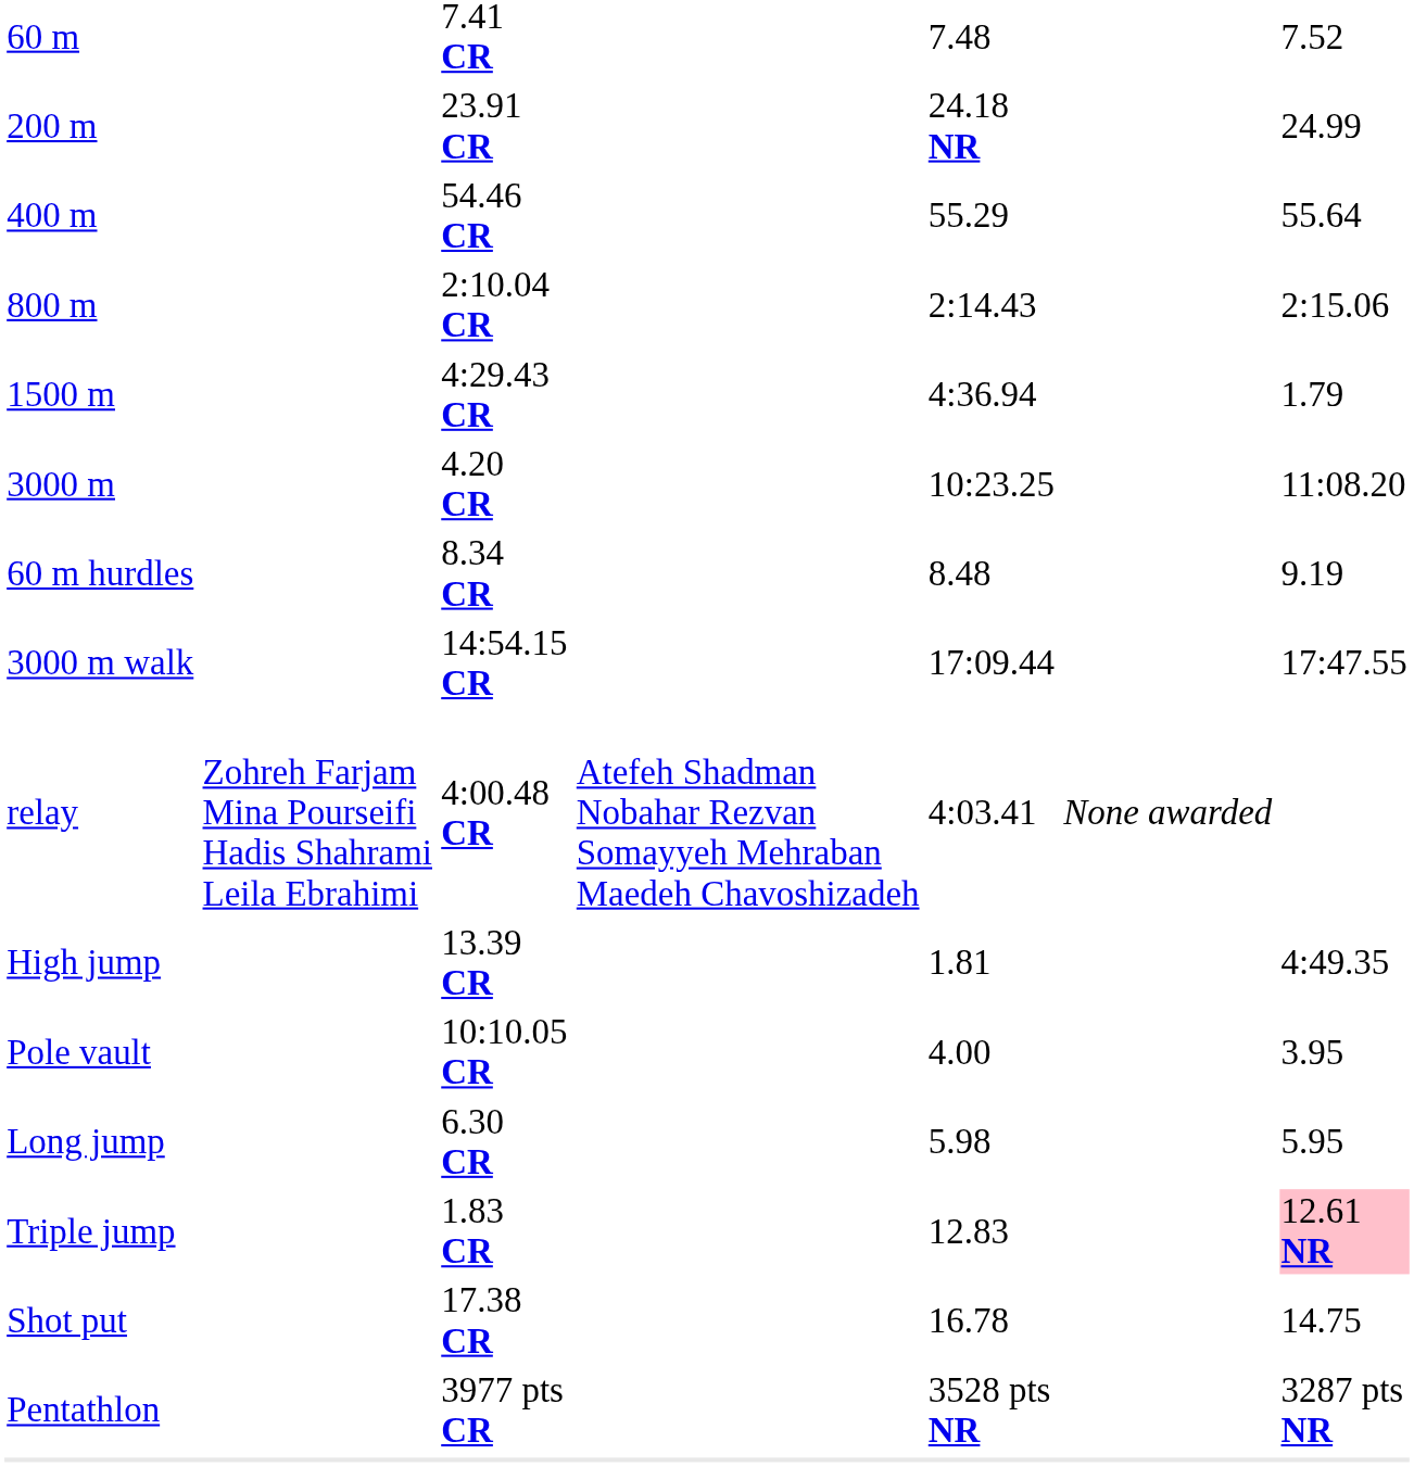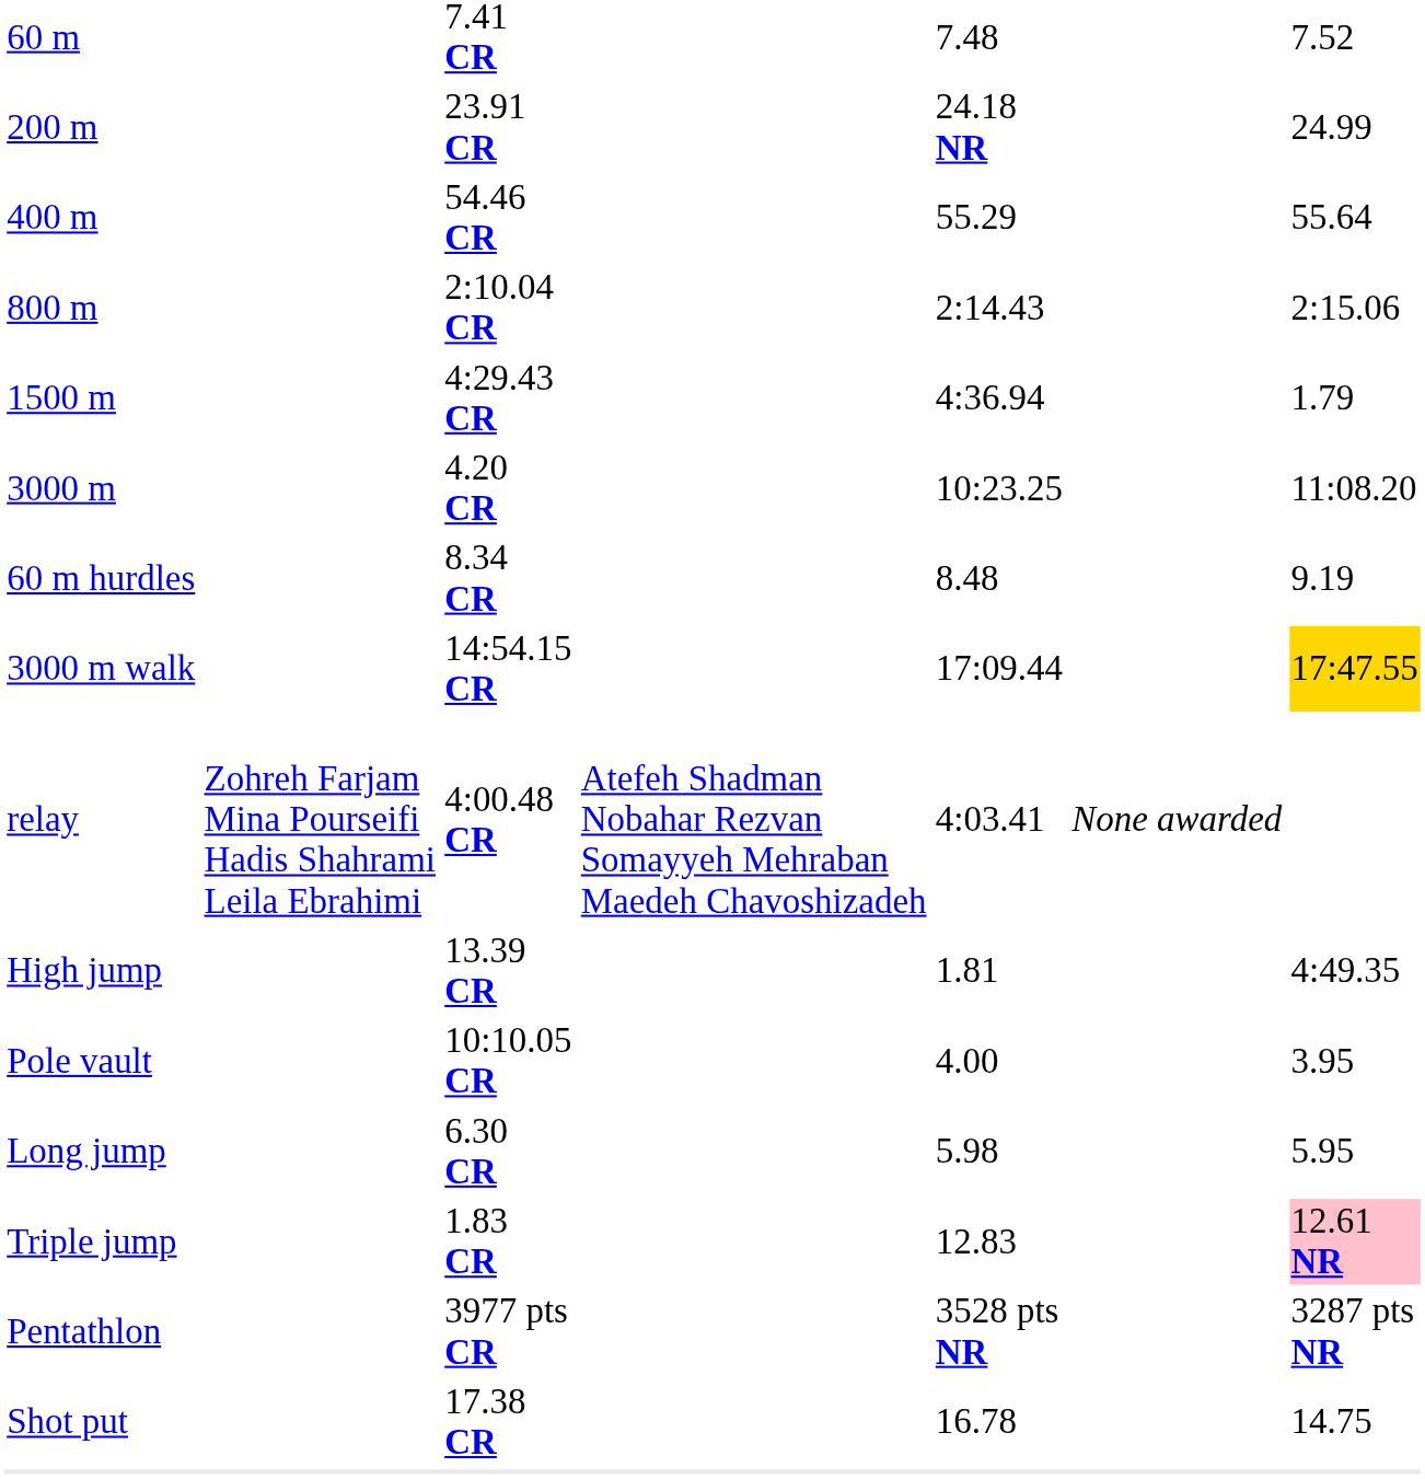3000 m walk | column 7: no background -> gold background
rows swapped: Shot put <-> Pentathlon
